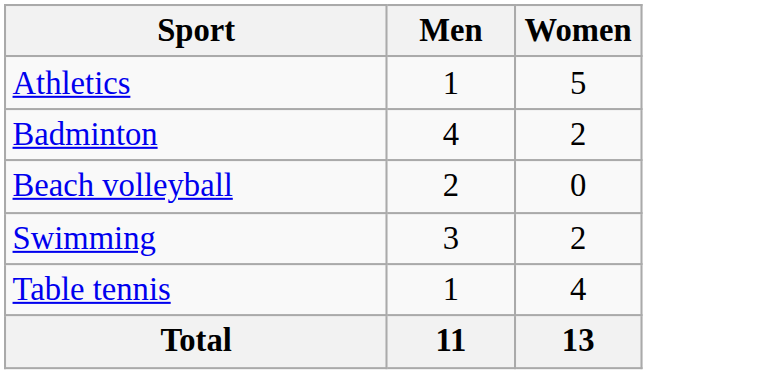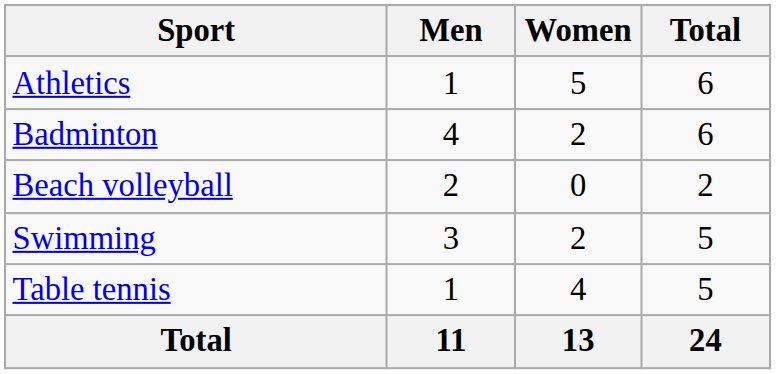+ column: Total | 6 | 6 | 2 | 5 | 5 | 24
